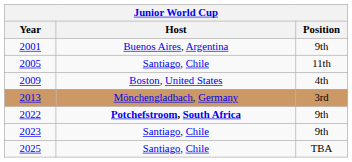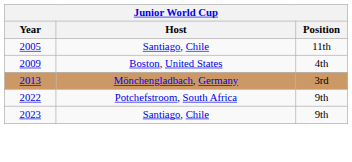- row: 2001 | Buenos Aires, Argentina | 9th
2022 | Host: bold -> normal
- row: 2025 | Santiago, Chile | TBA
